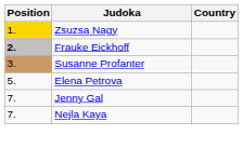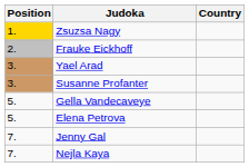Frauke Eickhoff | Position: bold -> normal
+ row: 3. | Yael Arad
+ row: 5. | Gella Vandecaveye
